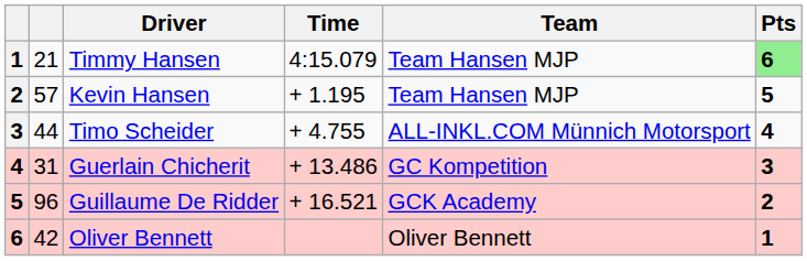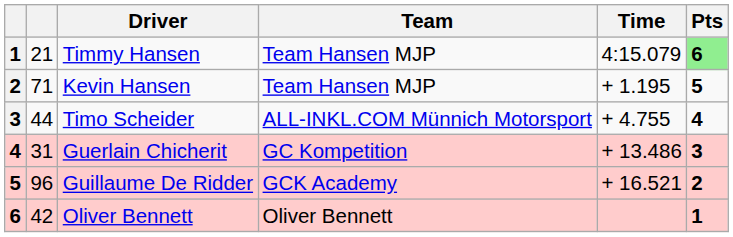columns swapped: Team <-> Time
Kevin Hansen | column 2: 57 -> 71
